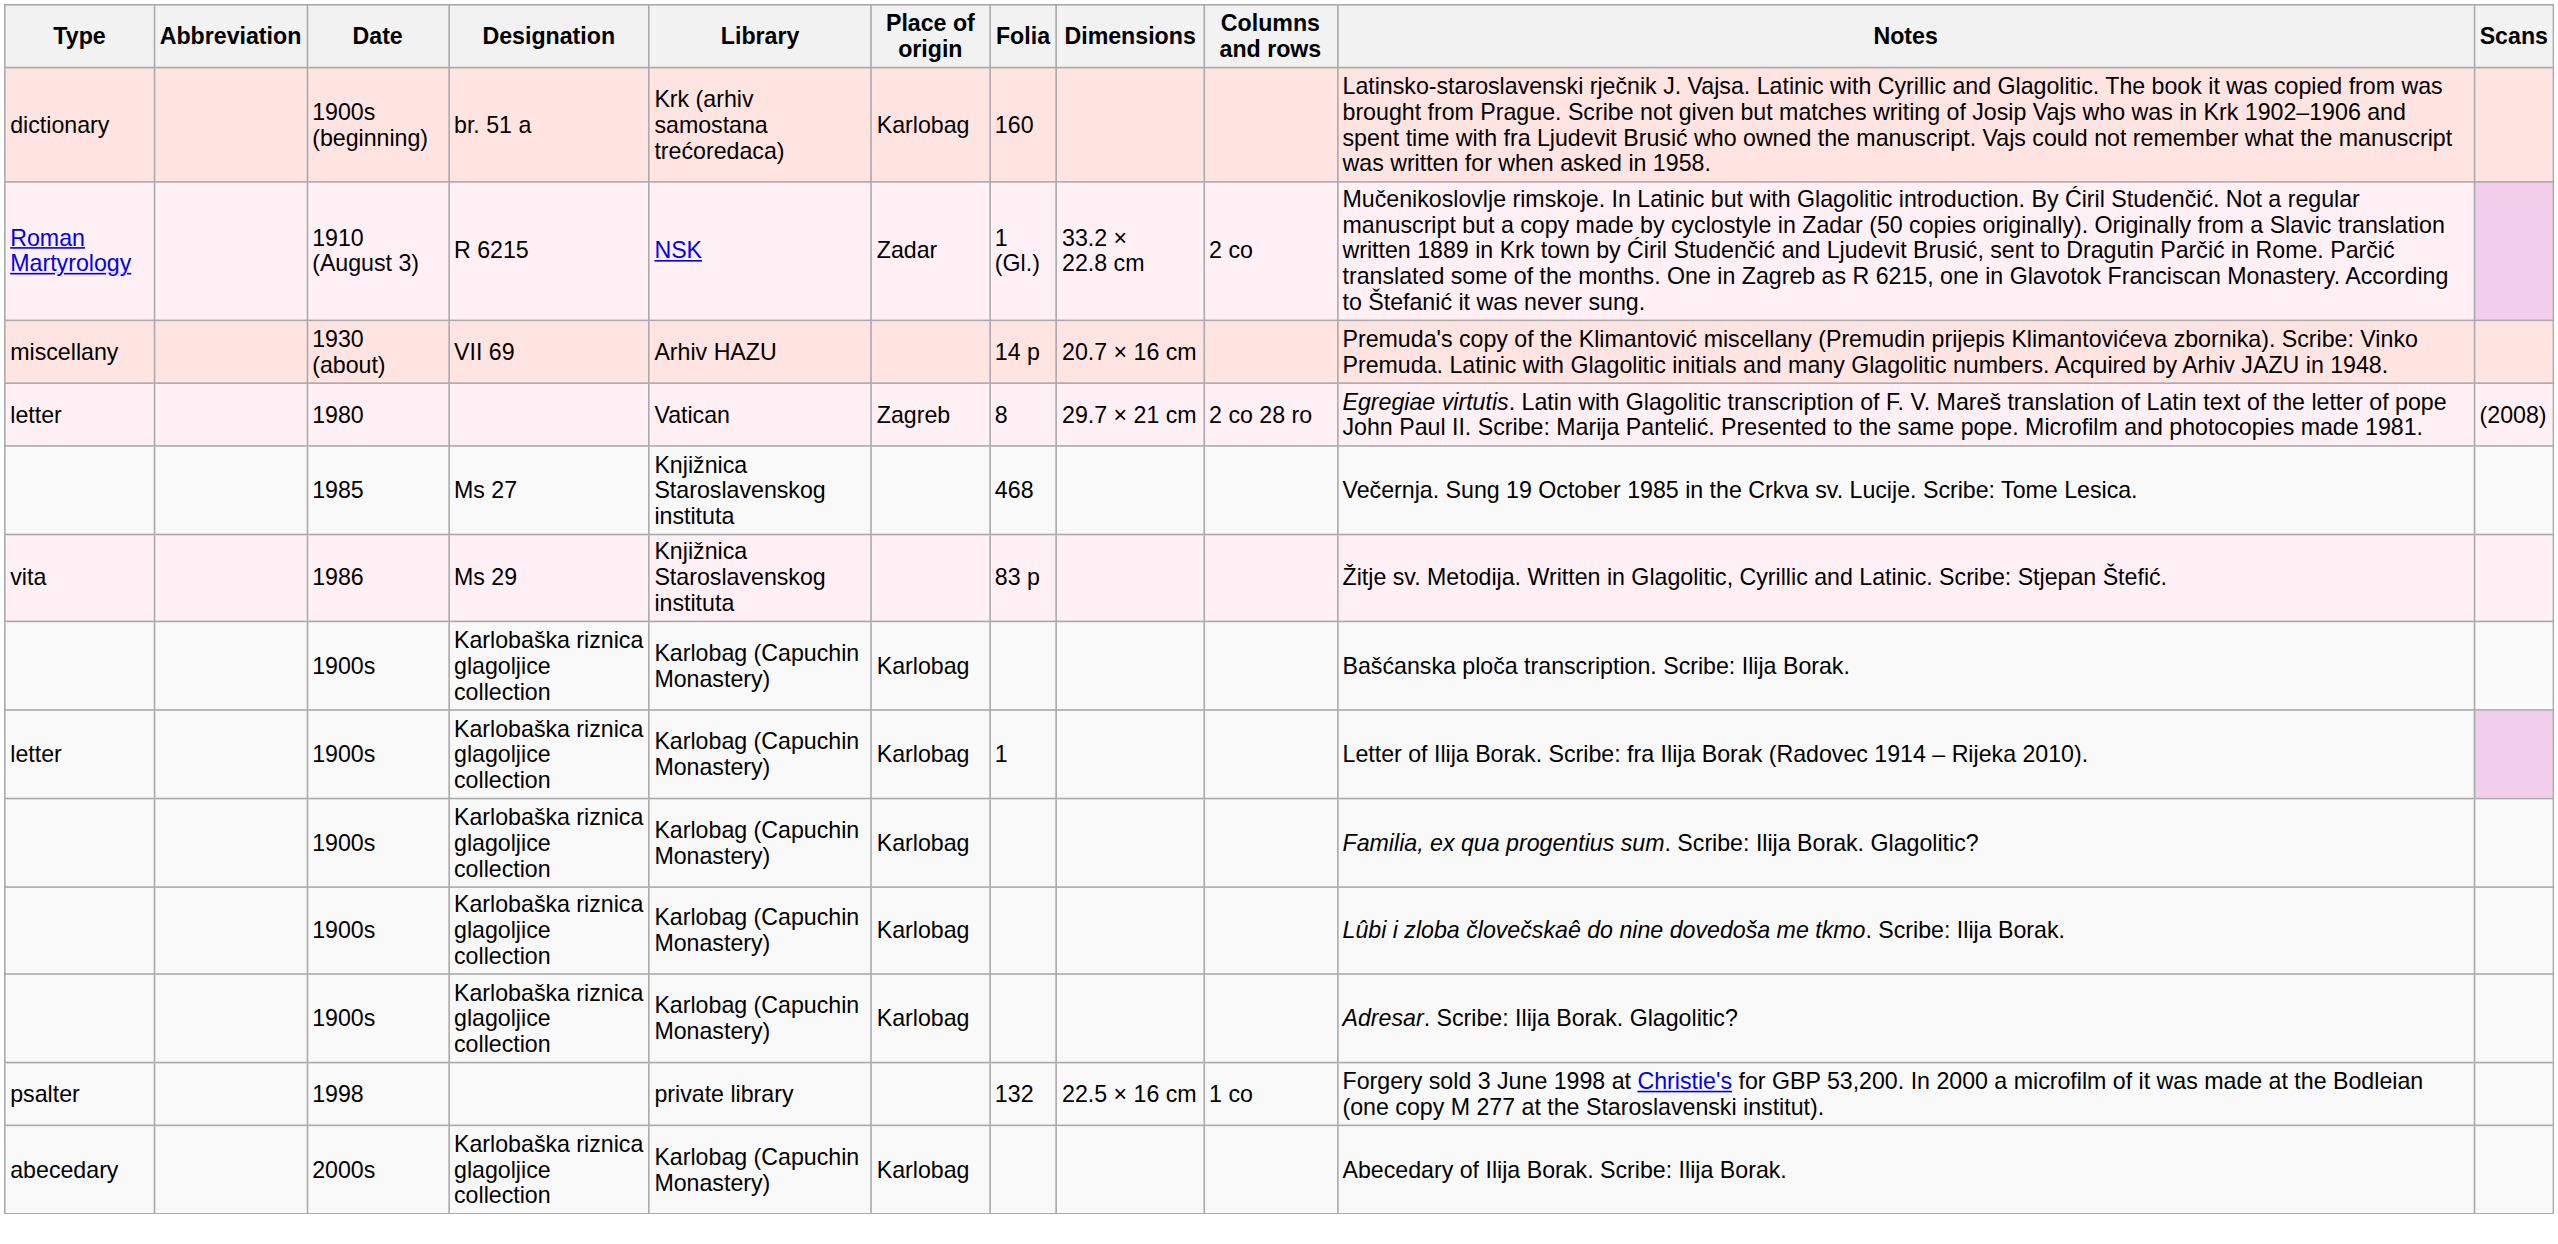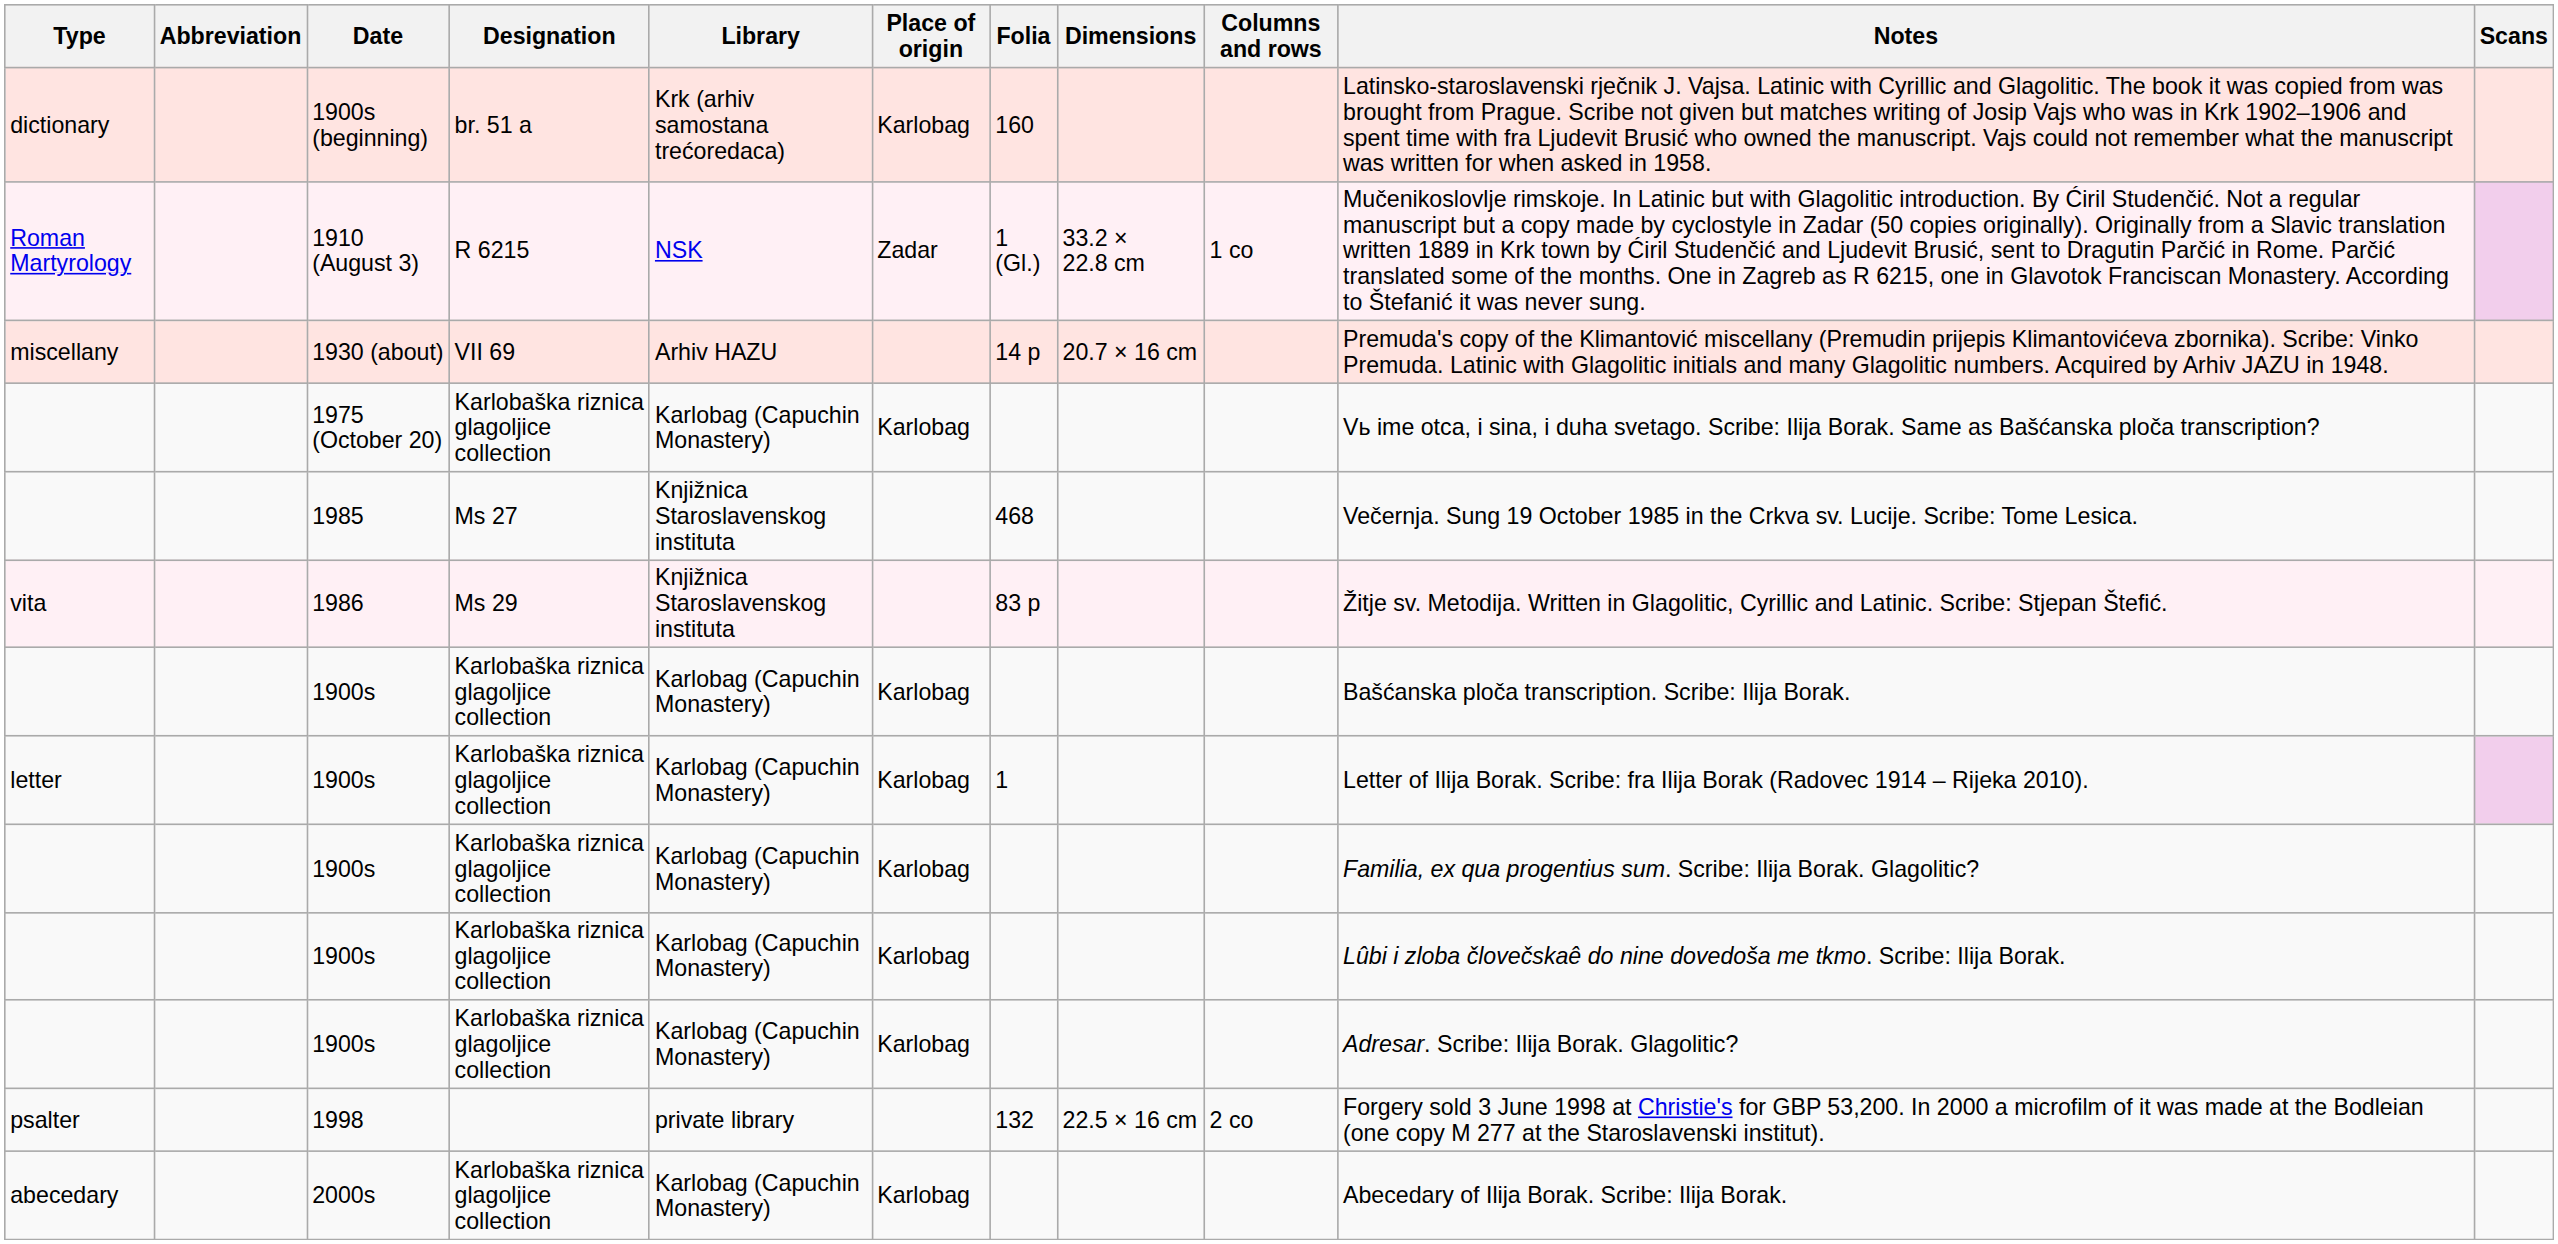1910 (August 3) | Columns and rows: 2 co -> 1 co
+ row: 1975 (October 20) | Karlobaška riznica glagoljice collection | Karlobag (Capuchin Monastery) | Karlobag | Vь ime otca, i sina, i duha svetago. Scribe: Ilija Borak. Same as Bašćanska ploča transcription?
- row: letter | 1980 | Vatican | Zagreb | 8 | 29.7 × 21 cm | 2 co 28 ro | Egregiae virtutis. Latin with Glagolitic transcription of F. V. Mareš translation of Latin text of the letter of pope John Paul II. Scribe: Marija Pantelić. Presented to the same pope. Microfilm and photocopies made 1981. | (2008)
1998 | Columns and rows: 1 co -> 2 co
